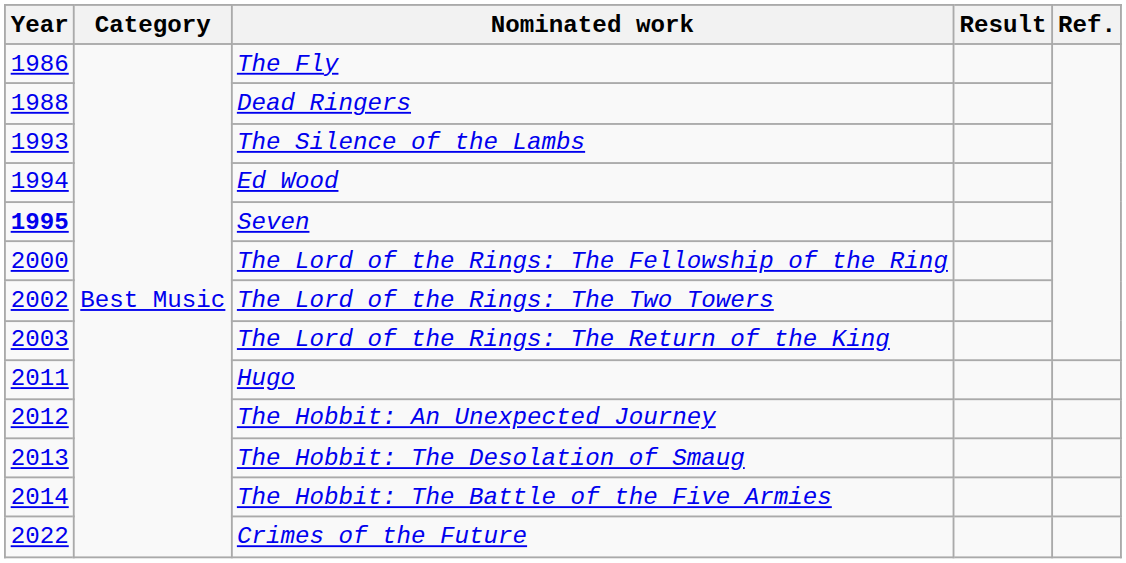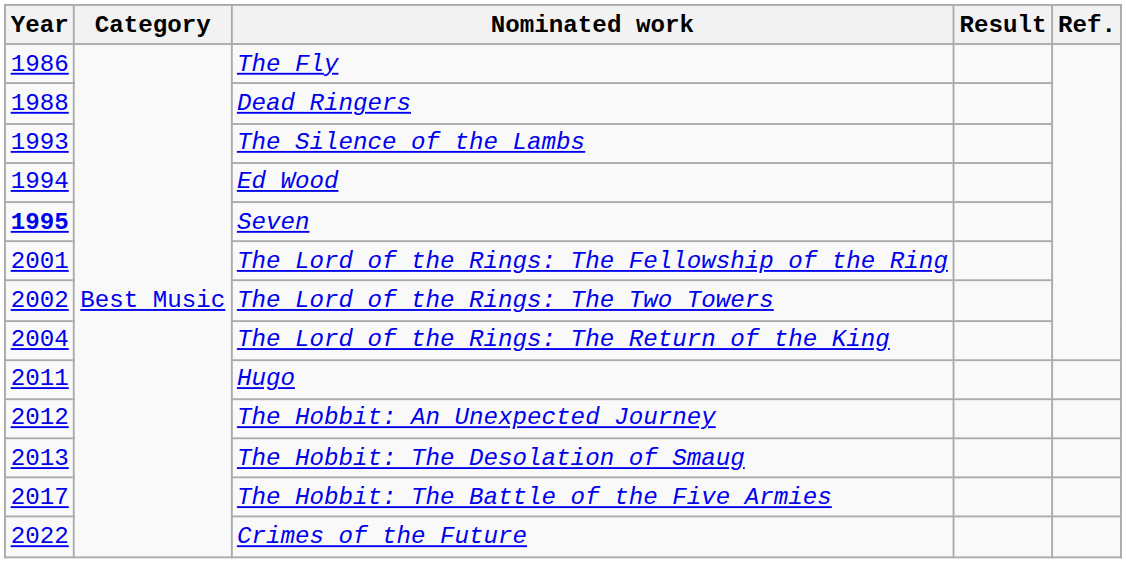The Lord of the Rings: The Fellowship of the Ring | Year: 2000 -> 2001
The Lord of the Rings: The Return of the King | Year: 2003 -> 2004
The Hobbit: The Battle of the Five Armies | Year: 2014 -> 2017
